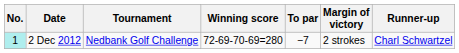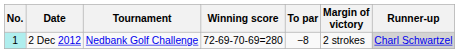2 Dec 2012 | To par: −7 -> −8
2 Dec 2012 | Runner-up: no background -> lightgrey background
